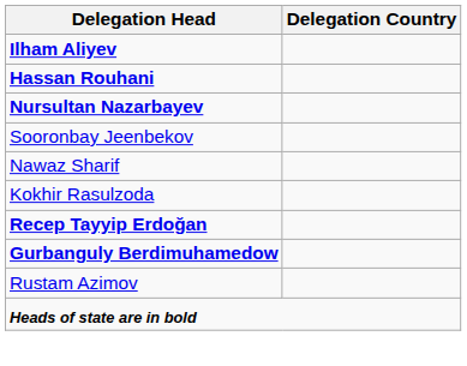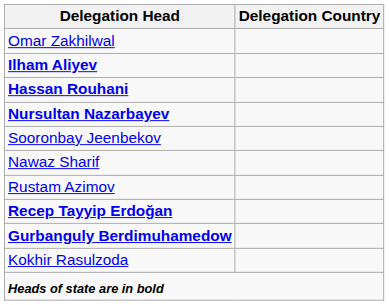+ row: Omar Zakhilwal
rows swapped: Kokhir Rasulzoda <-> Rustam Azimov
